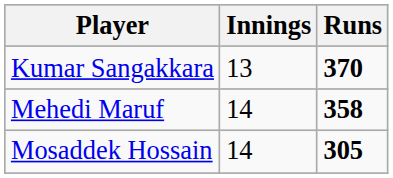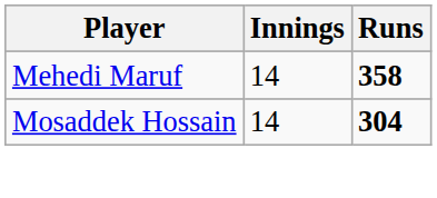- row: Kumar Sangakkara | 13 | 370
Mosaddek Hossain | Runs: 305 -> 304
